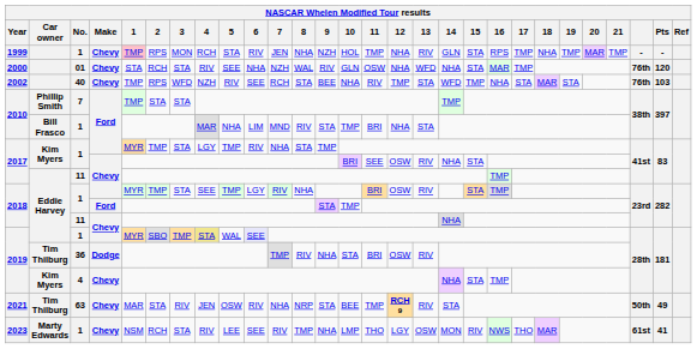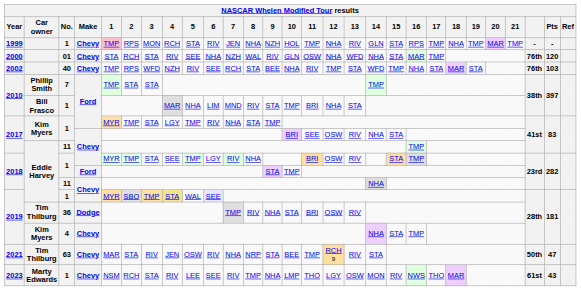2021 | NASCAR Whelen Modified Tour results / 12: bold -> normal
2021 | NASCAR Whelen Modified Tour results / Pts: 49 -> 47
2023 | NASCAR Whelen Modified Tour results / Pts: 41 -> 43
